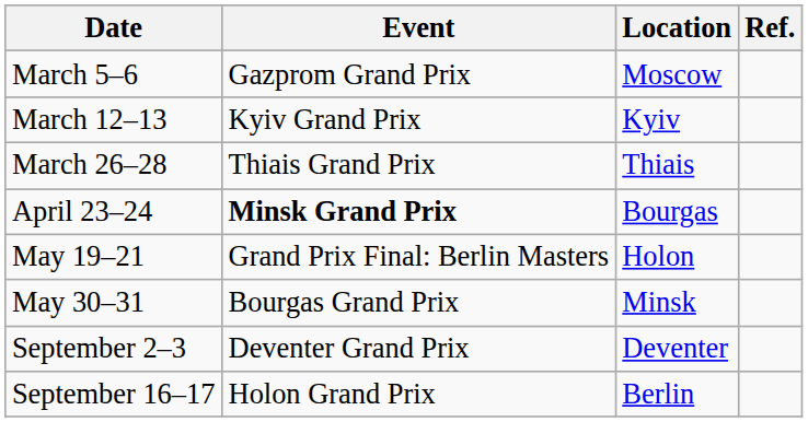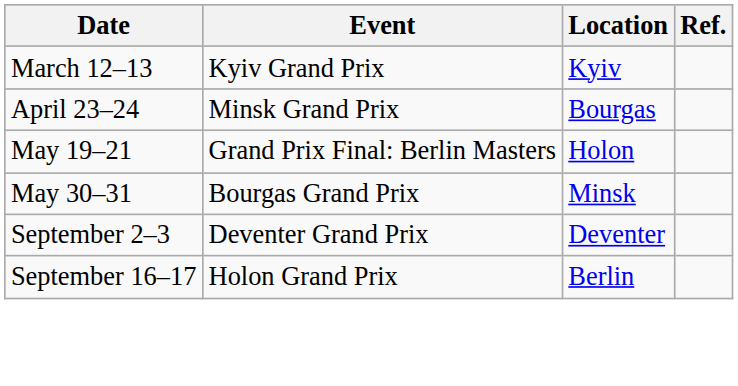- row: March 5–6 | Gazprom Grand Prix | Moscow
- row: March 26–28 | Thiais Grand Prix | Thiais
April 23–24 | Event: bold -> normal
